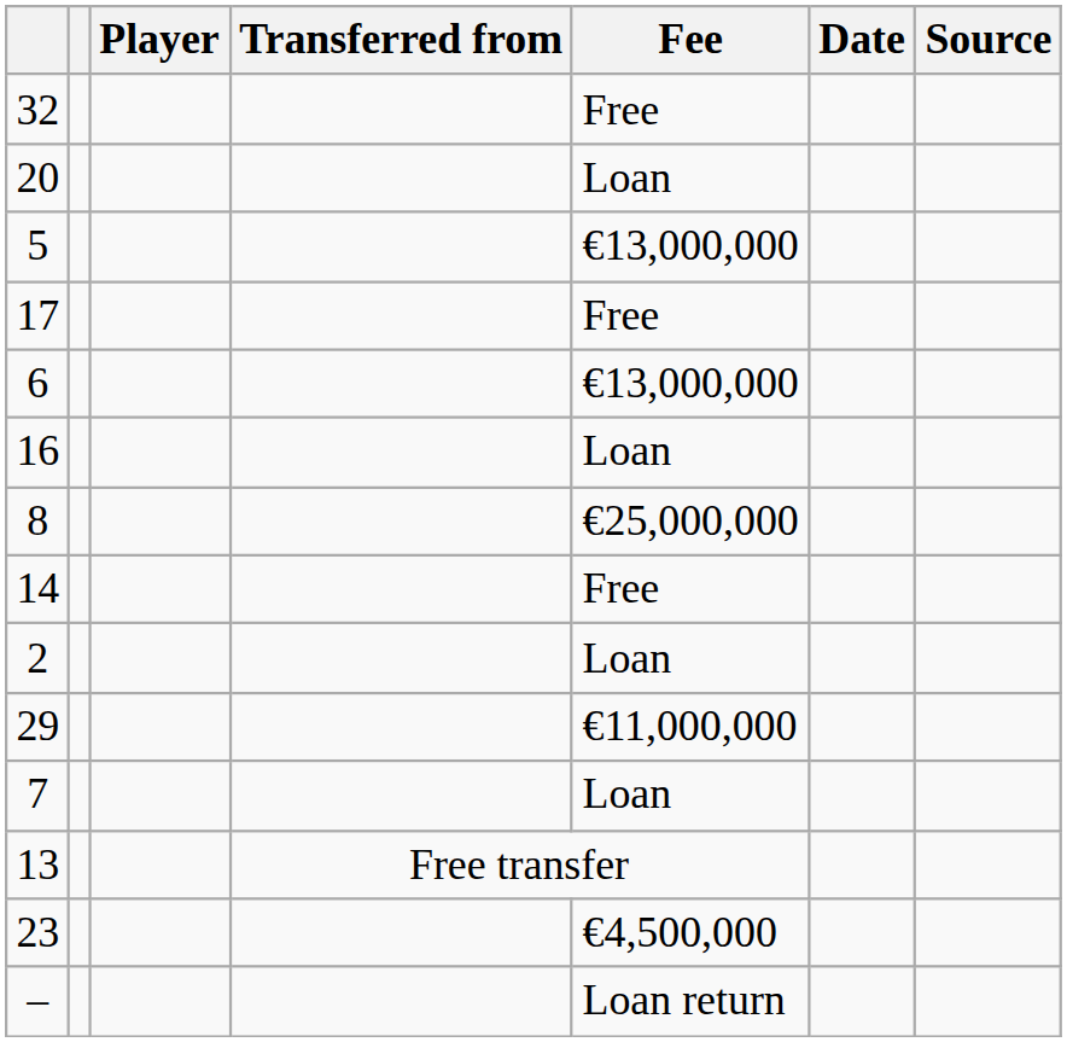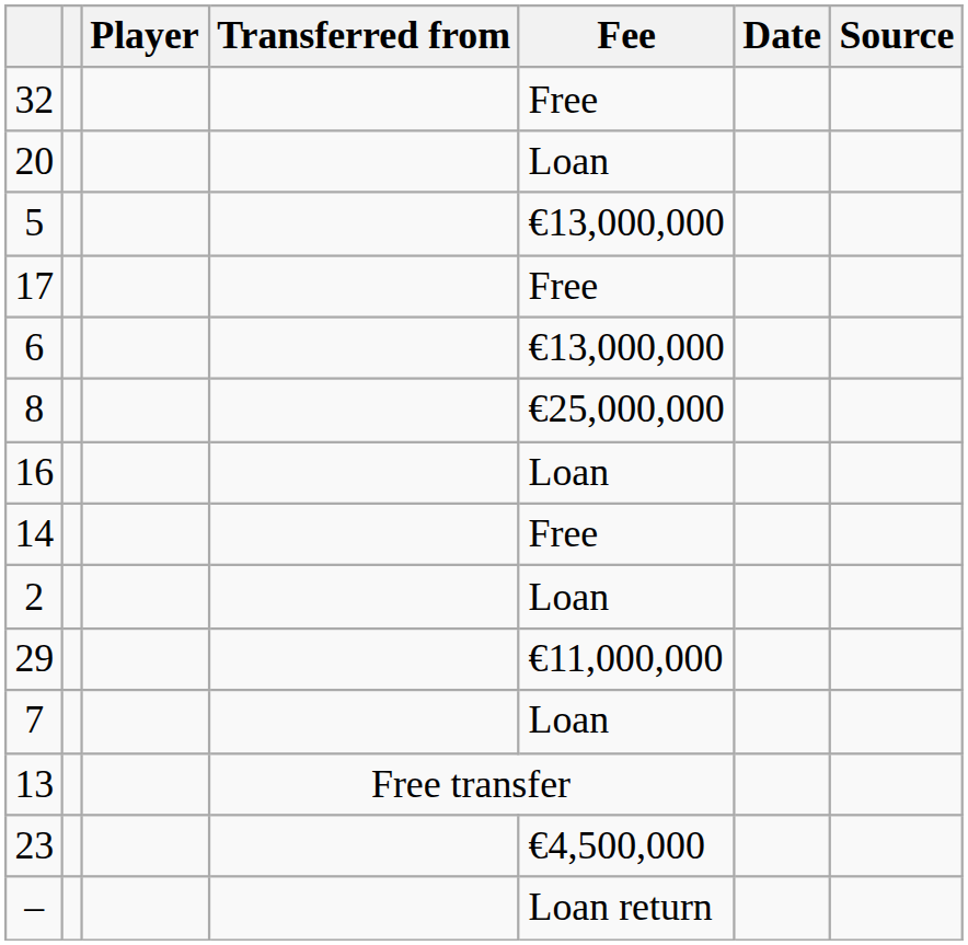rows swapped: 16 <-> 8
